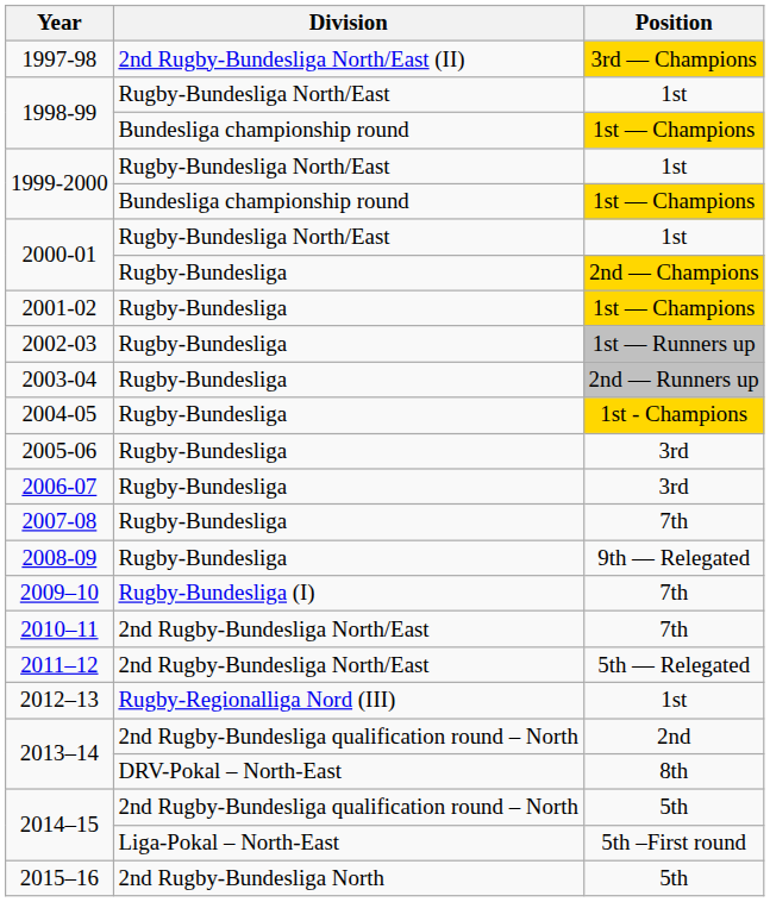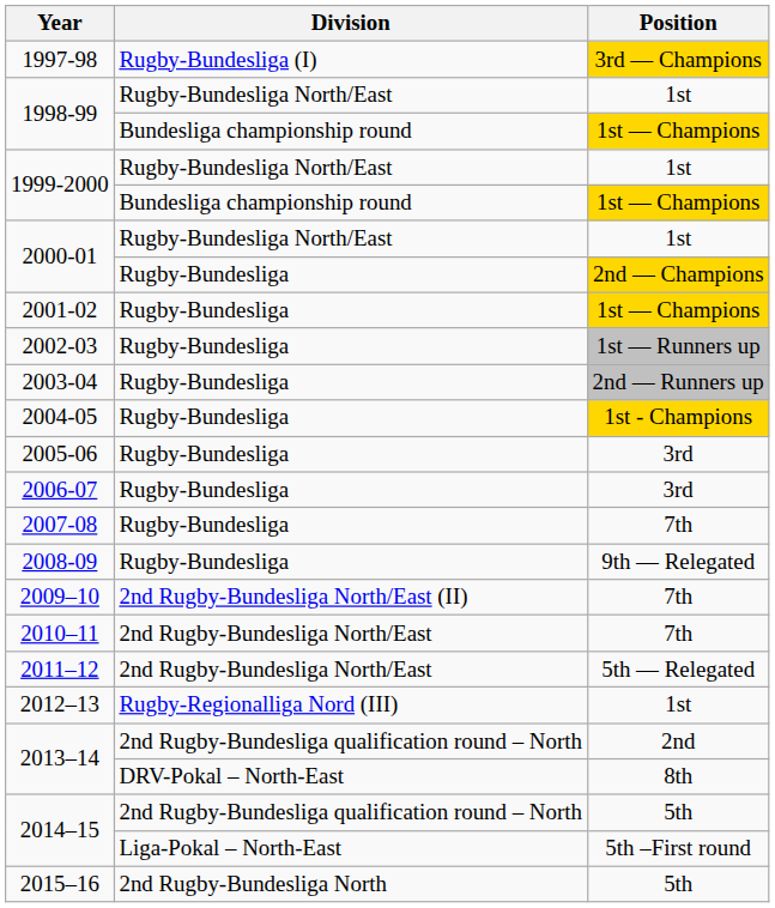1997-98 | Division: 2nd Rugby-Bundesliga North/East (II) -> Rugby-Bundesliga (I)
2009–10 | Division: Rugby-Bundesliga (I) -> 2nd Rugby-Bundesliga North/East (II)
